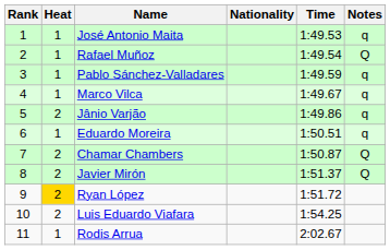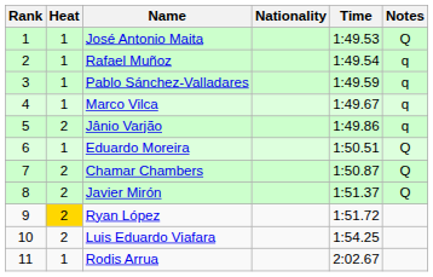José Antonio Maita | Notes: q -> Q
Rafael Muñoz | Notes: Q -> q
Eduardo Moreira | Notes: q -> Q
